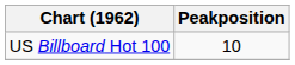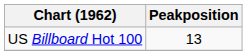US Billboard Hot 100 | Peakposition: 10 -> 13
